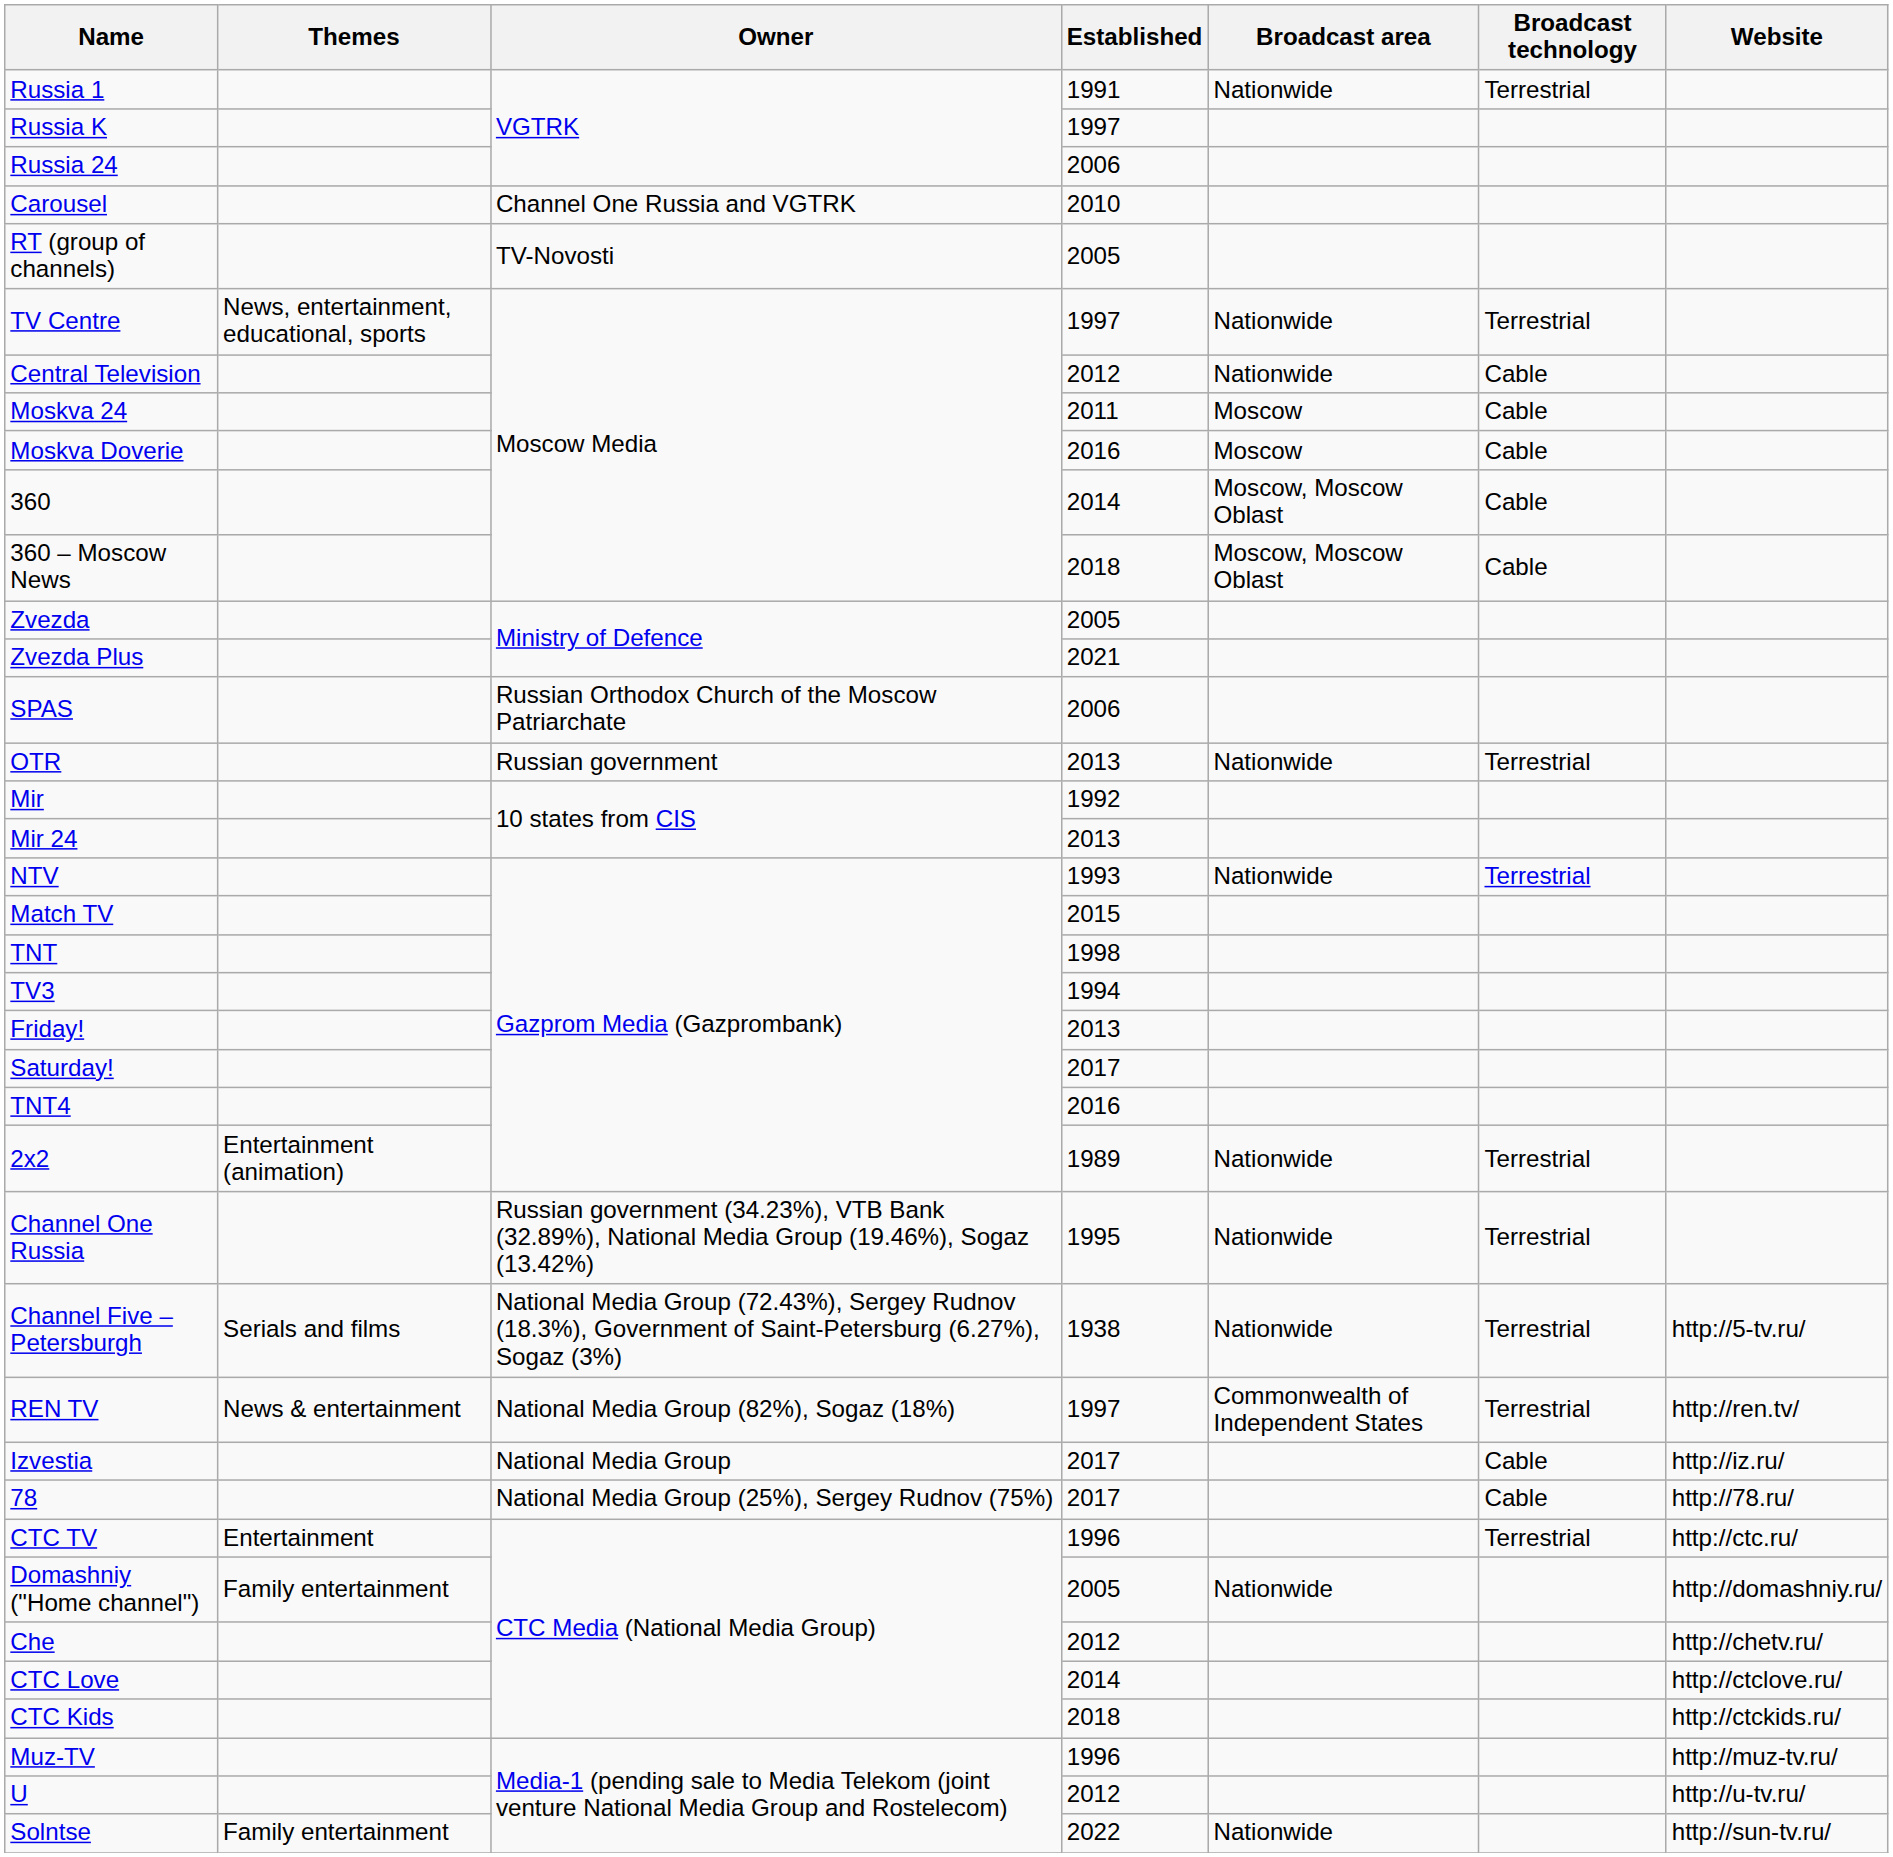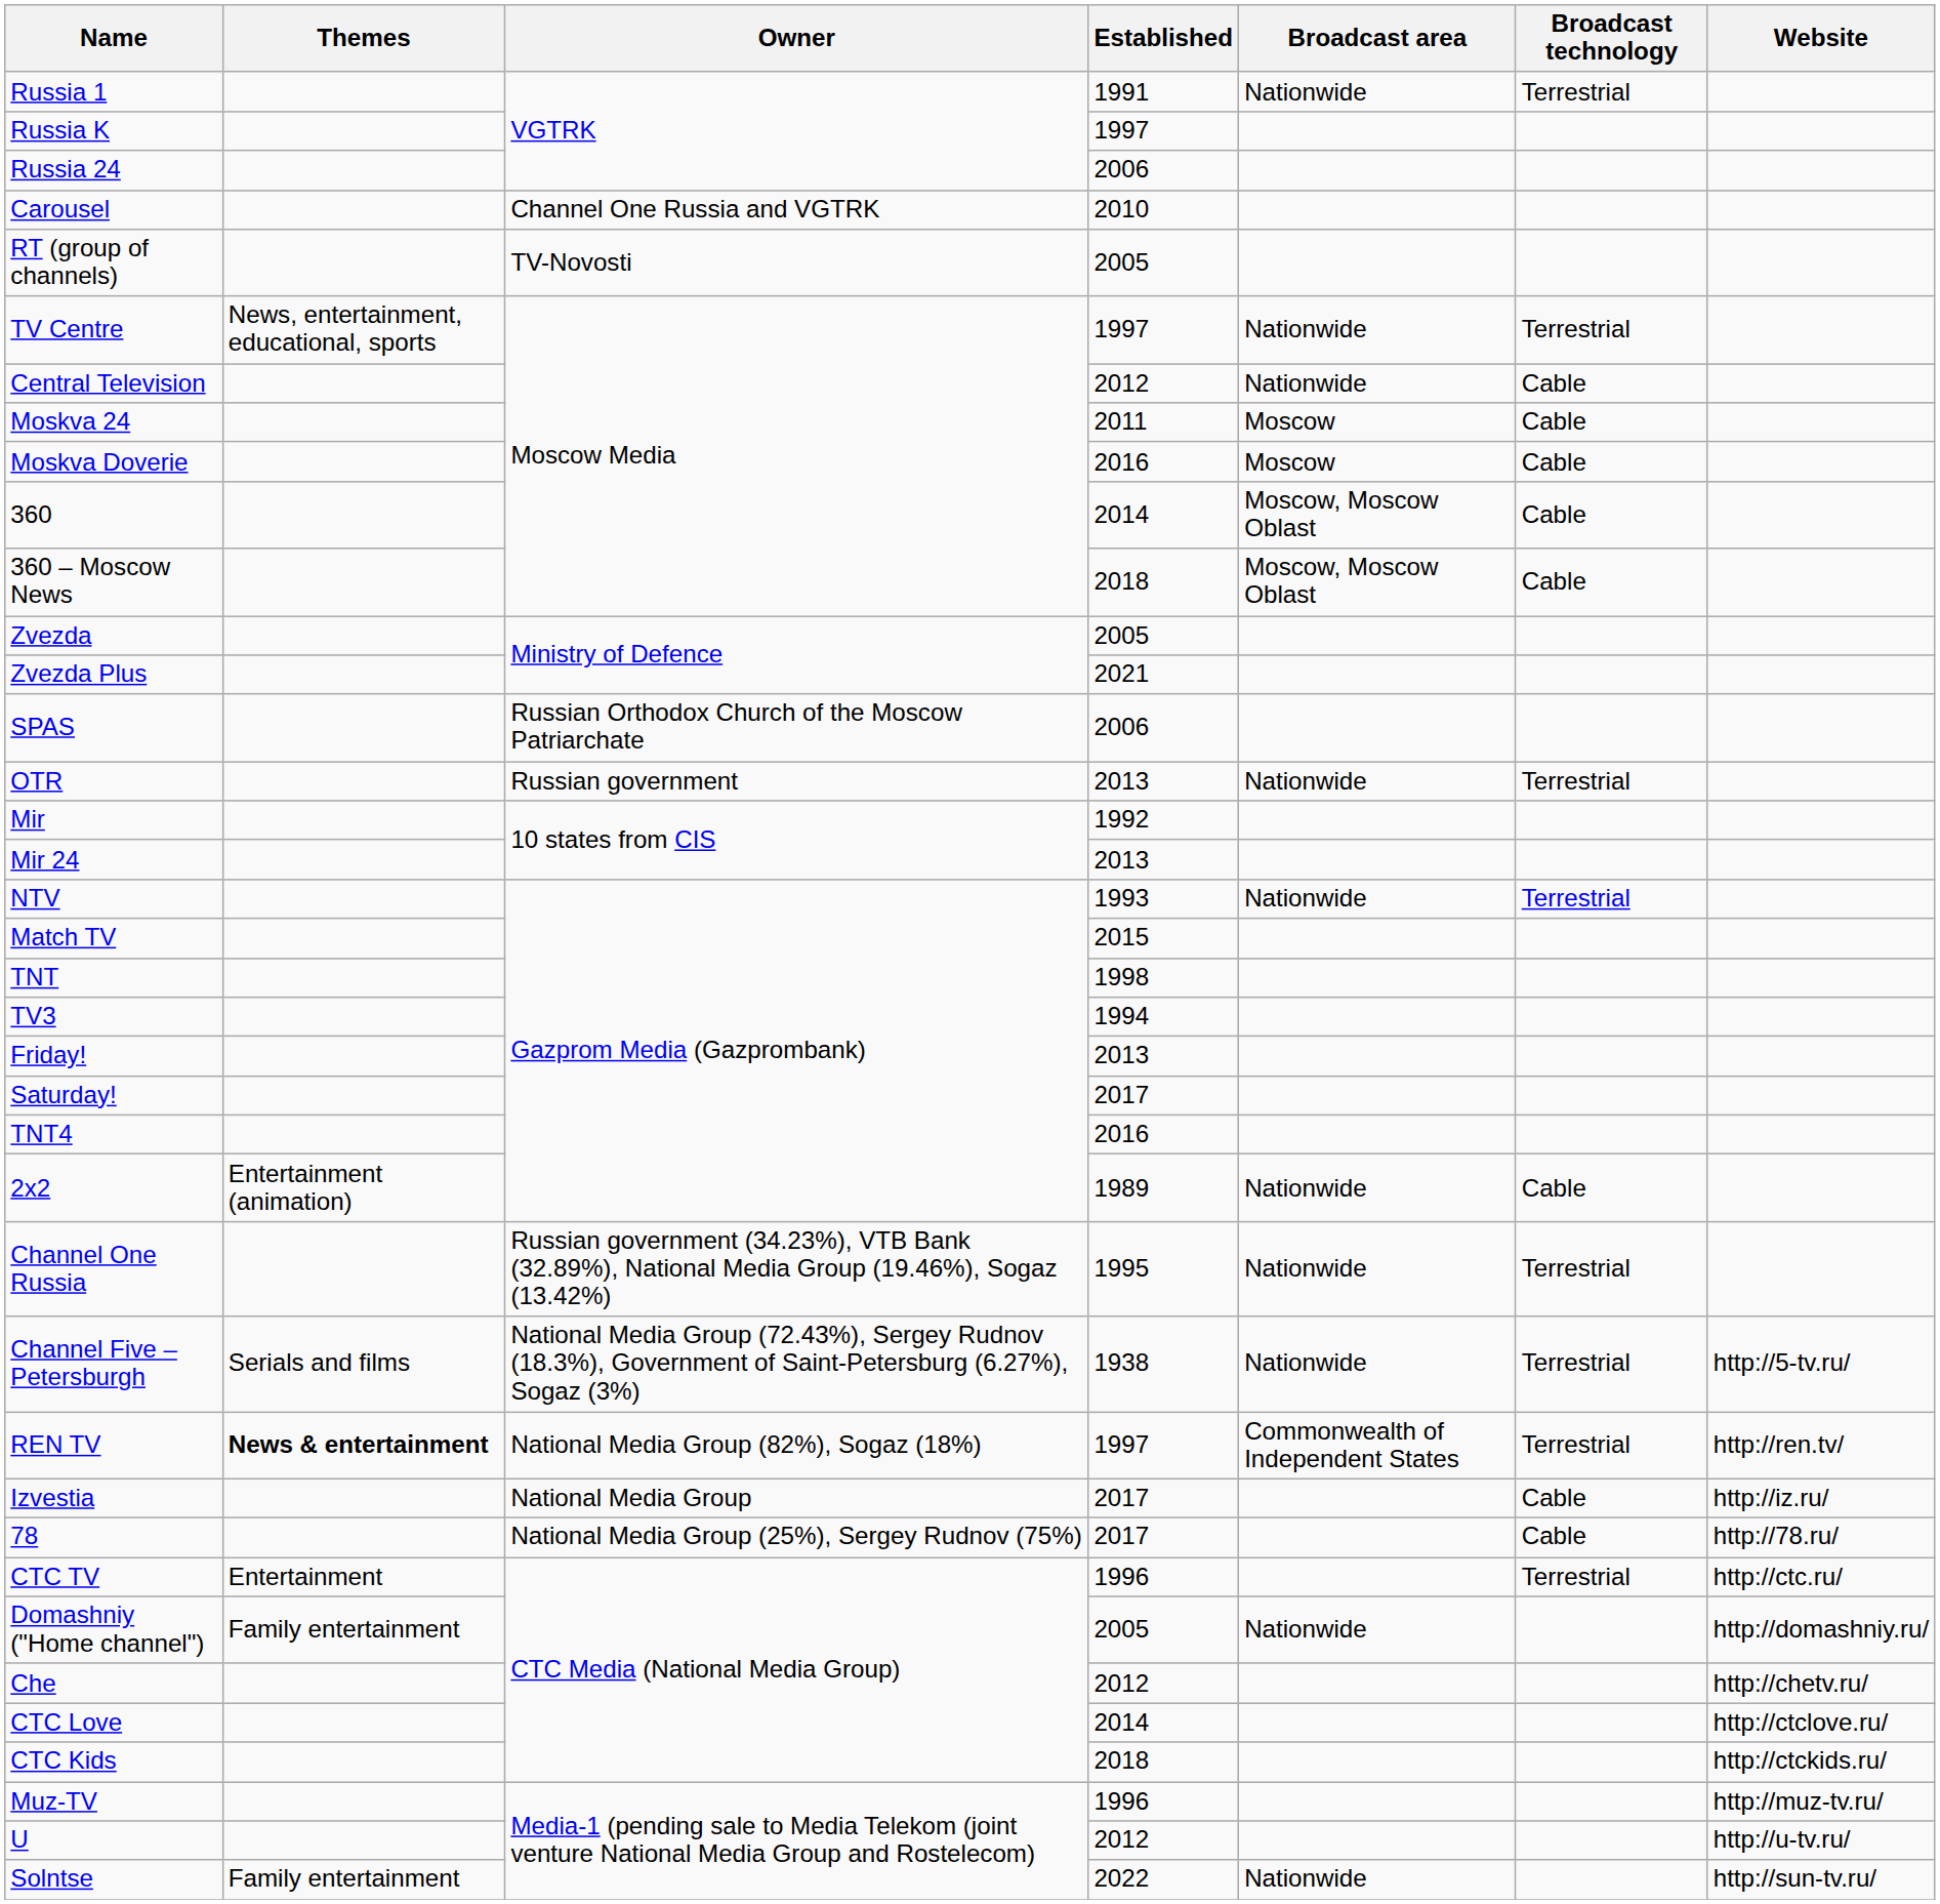2x2 | Broadcast technology: Terrestrial -> Cable
REN TV | Themes: normal -> bold
